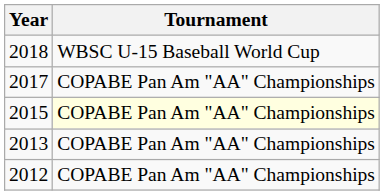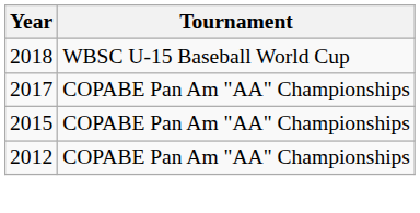2015 | Tournament: lightyellow background -> no background
- row: 2013 | COPABE Pan Am "AA" Championships
